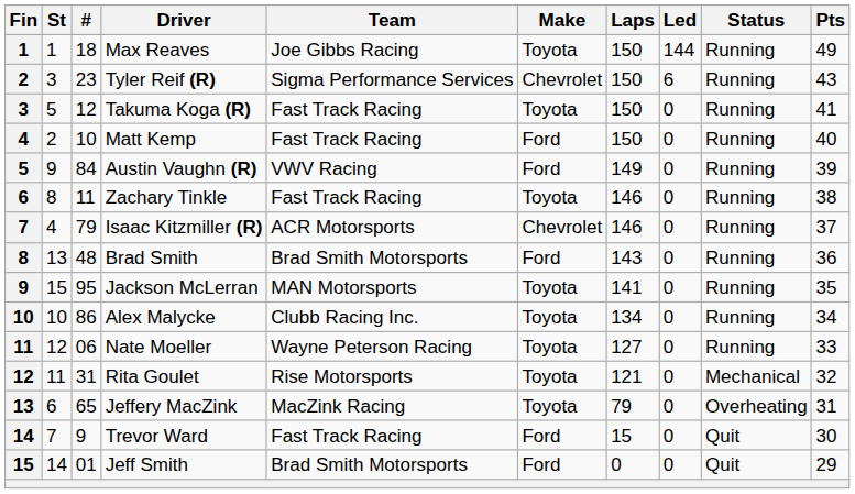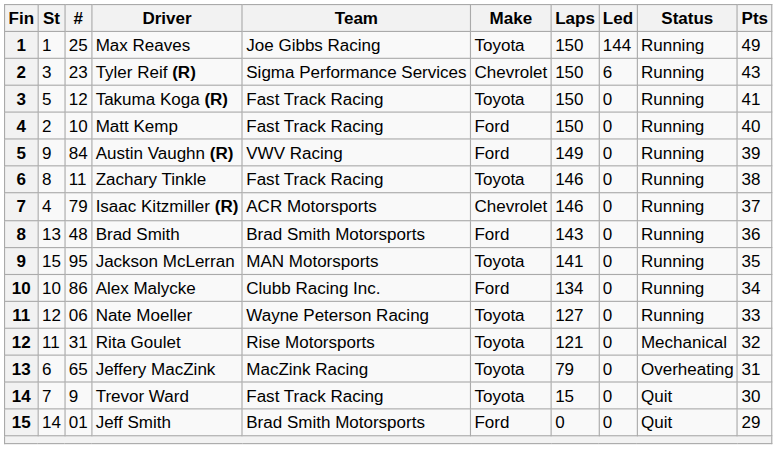Max Reaves | #: 18 -> 25
Alex Malycke | Make: Toyota -> Ford
Trevor Ward | Make: Ford -> Toyota
